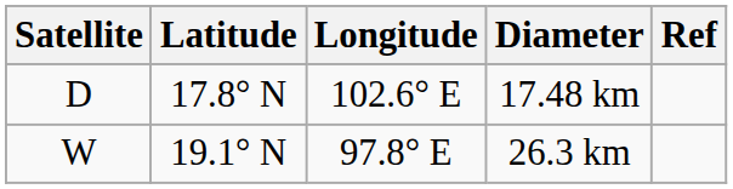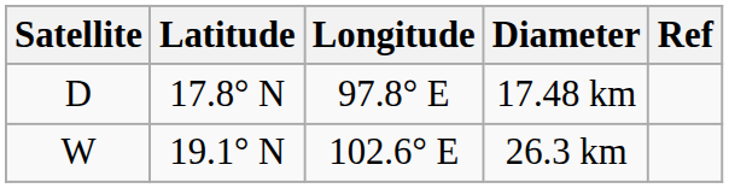17.48 km | Longitude: 102.6° E -> 97.8° E
26.3 km | Longitude: 97.8° E -> 102.6° E
